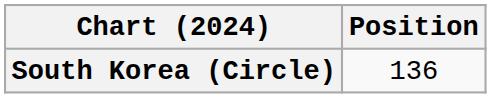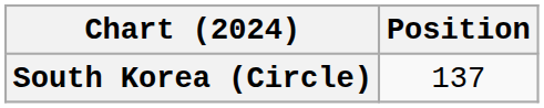South Korea (Circle) | Position: 136 -> 137
